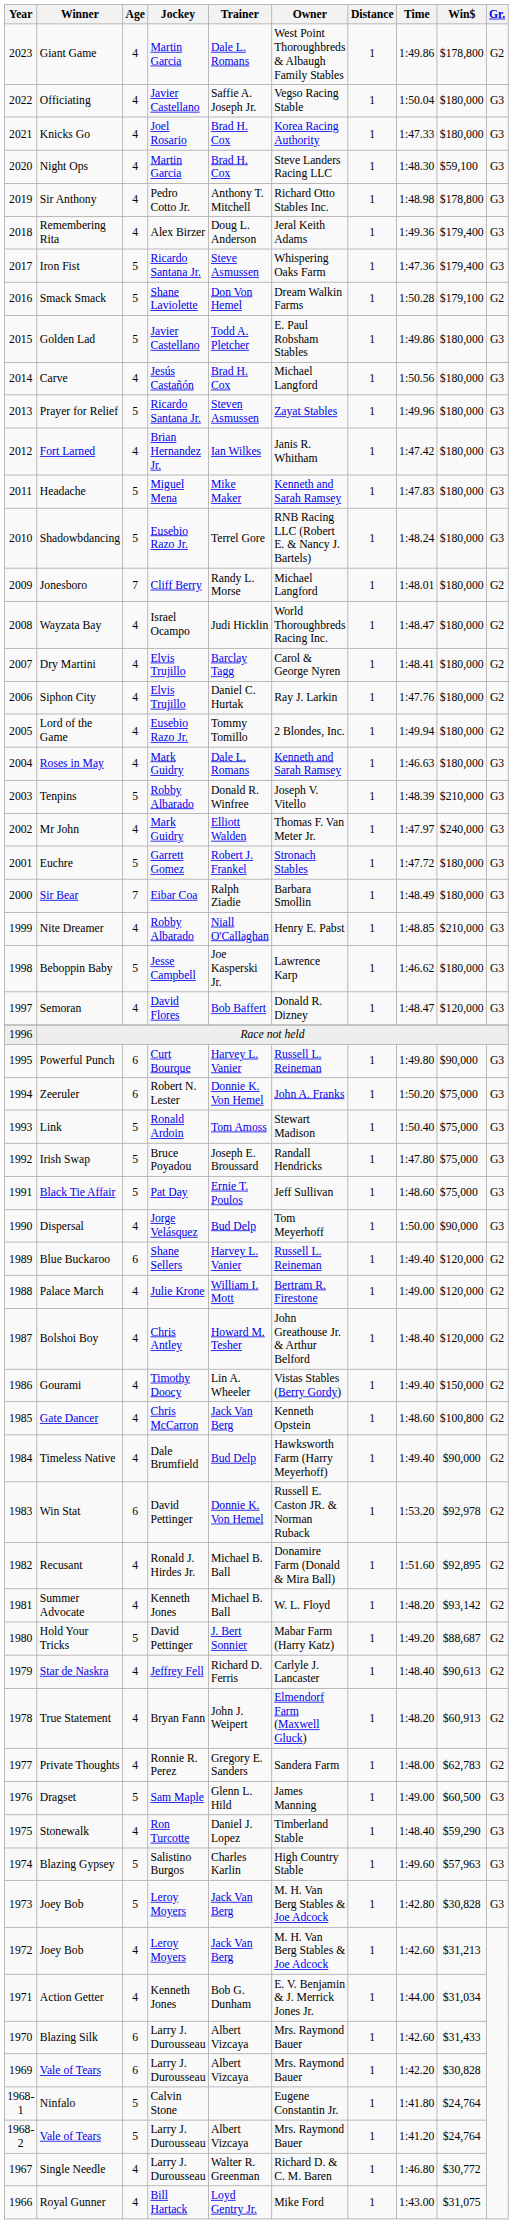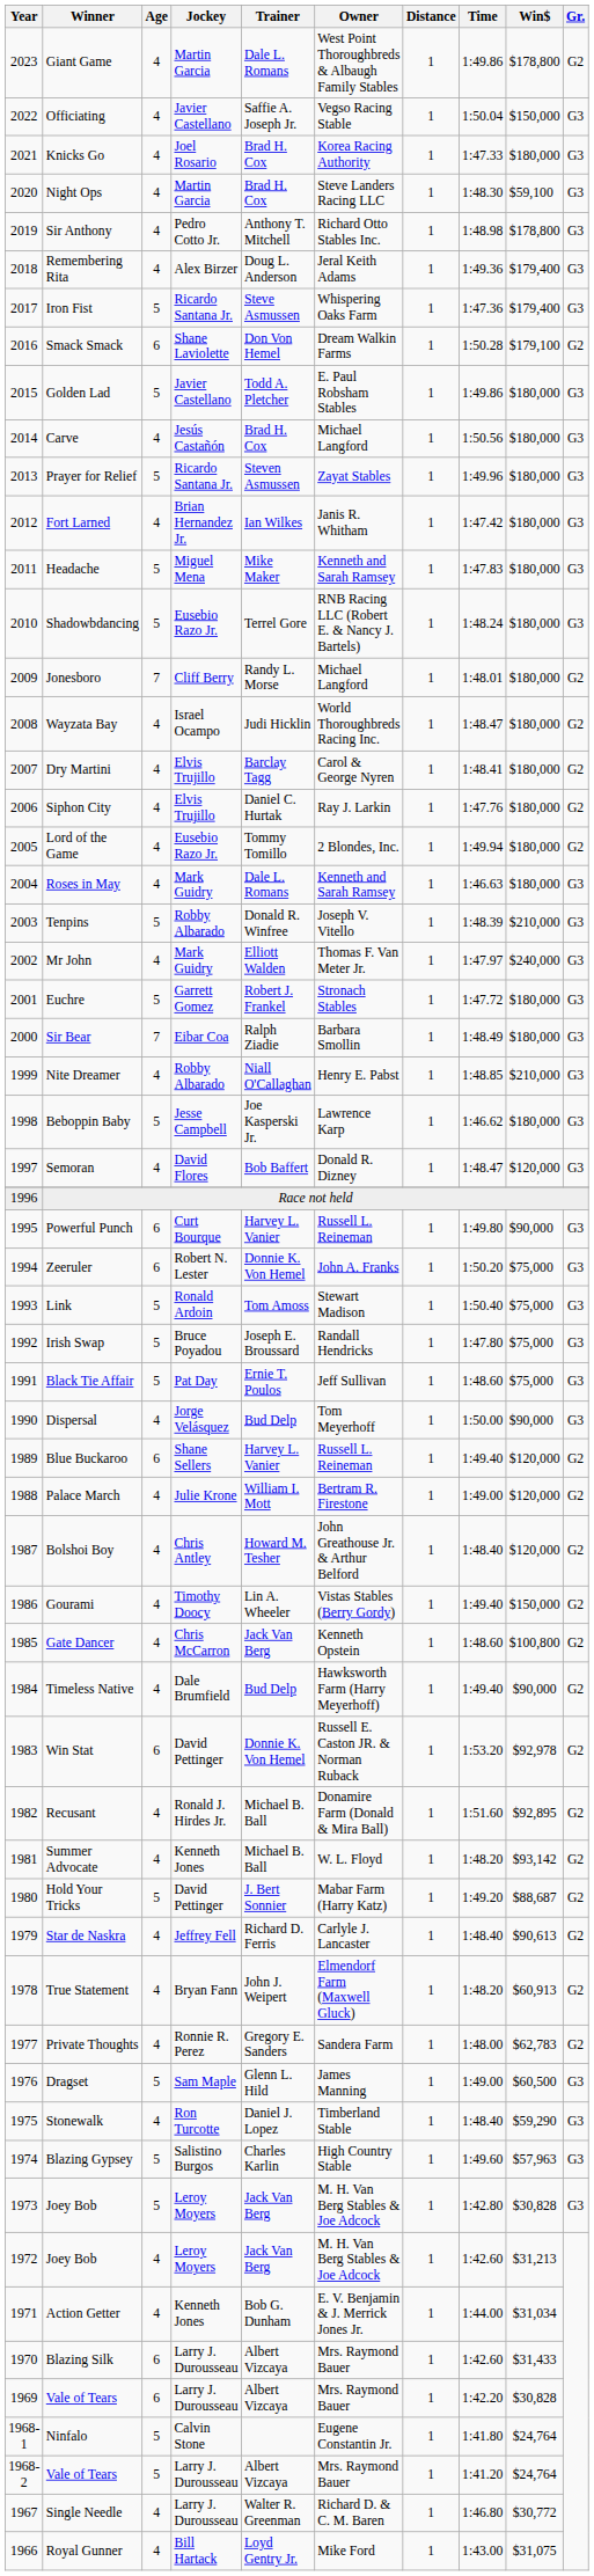Officiating | Win$: $180,000 -> $150,000
Smack Smack | Age: 5 -> 6
